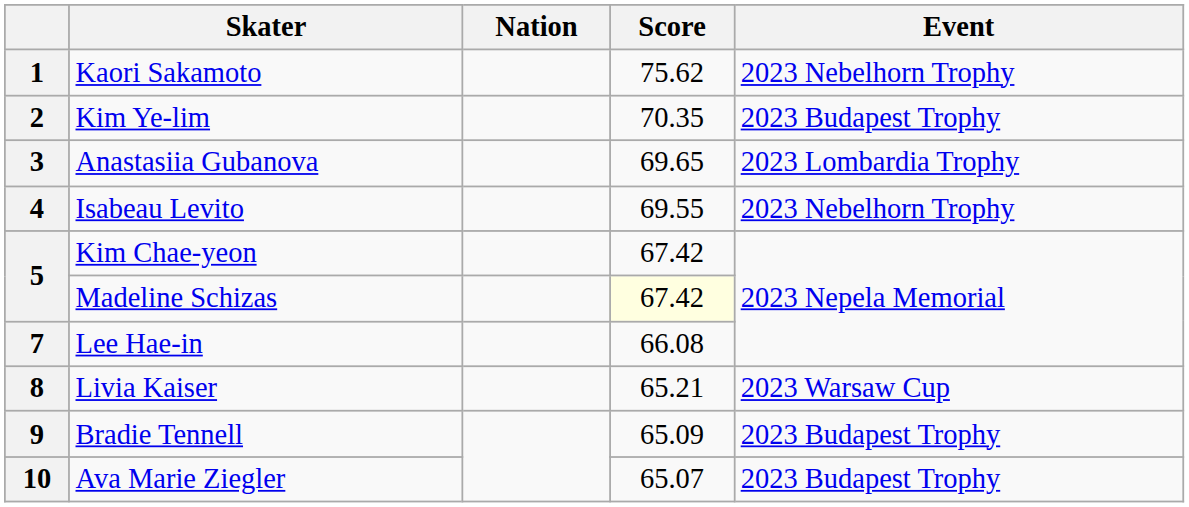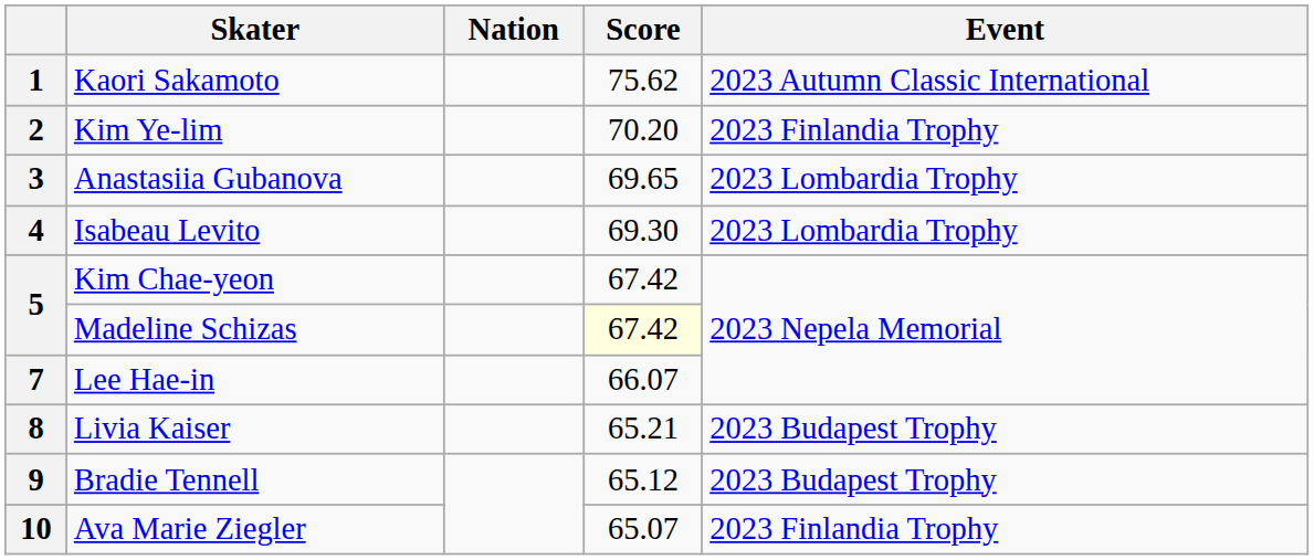1 | Event: 2023 Nebelhorn Trophy -> 2023 Autumn Classic International
2 | Score: 70.35 -> 70.20
2 | Event: 2023 Budapest Trophy -> 2023 Finlandia Trophy
4 | Score: 69.55 -> 69.30
4 | Event: 2023 Nebelhorn Trophy -> 2023 Lombardia Trophy
7 | Score: 66.08 -> 66.07
8 | Event: 2023 Warsaw Cup -> 2023 Budapest Trophy
9 | Score: 65.09 -> 65.12
10 | Event: 2023 Budapest Trophy -> 2023 Finlandia Trophy
